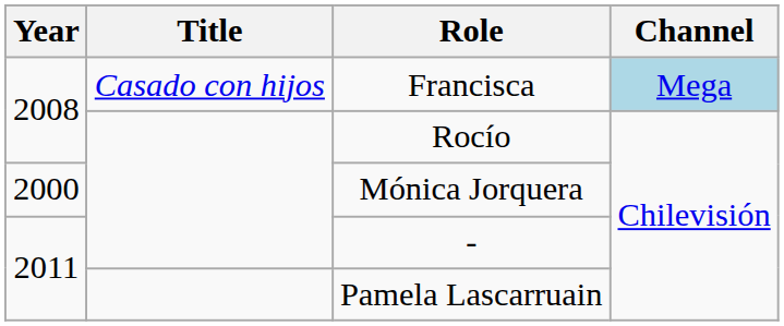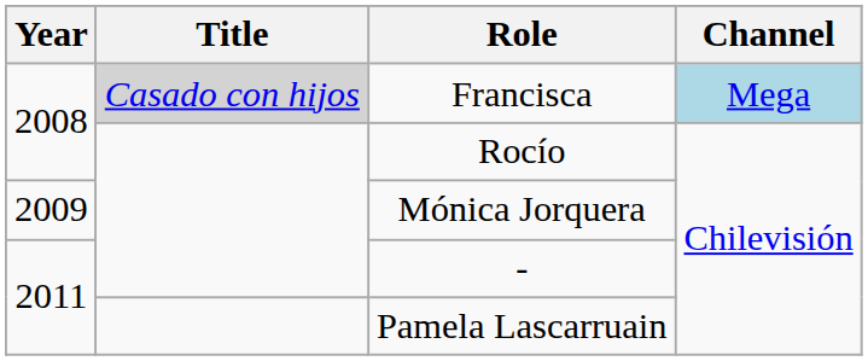Francisca | Title: no background -> lightgrey background
Mónica Jorquera | Year: 2000 -> 2009
